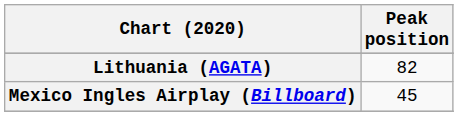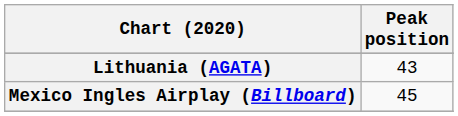Lithuania (AGATA) | Peak position: 82 -> 43
